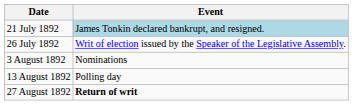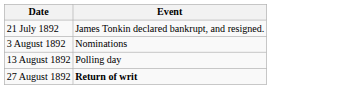21 July 1892 | Event: lightblue background -> no background
- row: 26 July 1892 | Writ of election issued by the Speaker of the Legislative Assembly.
